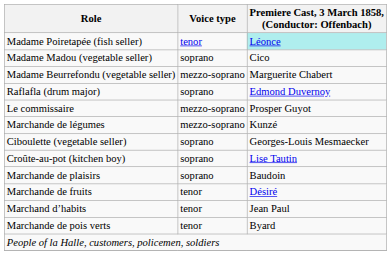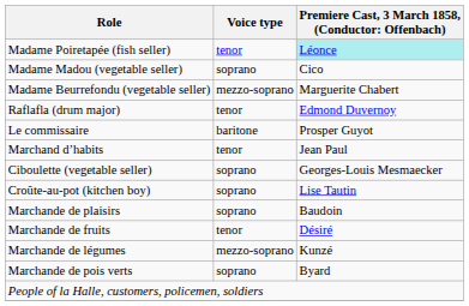Raflafla (drum major) | Voice type: soprano -> tenor
Le commissaire | Voice type: mezzo-soprano -> baritone
rows swapped: Marchand d’habits <-> Marchande de légumes
Marchande de pois verts | Voice type: tenor -> soprano
